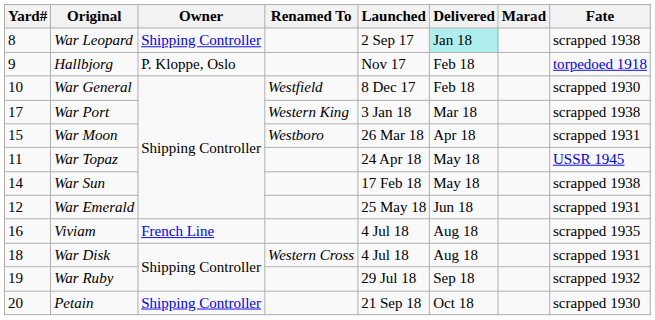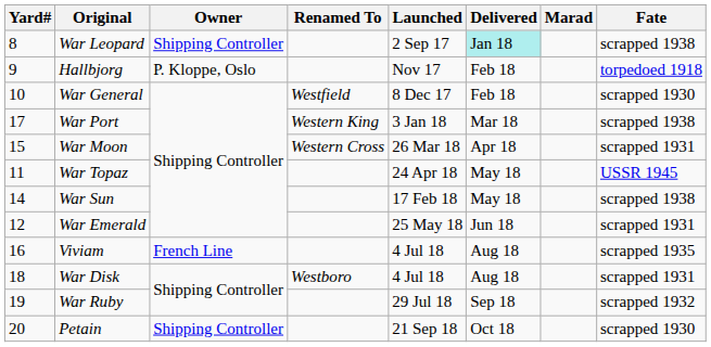War Moon | Renamed To: Westboro -> Western Cross
War Disk | Renamed To: Western Cross -> Westboro
